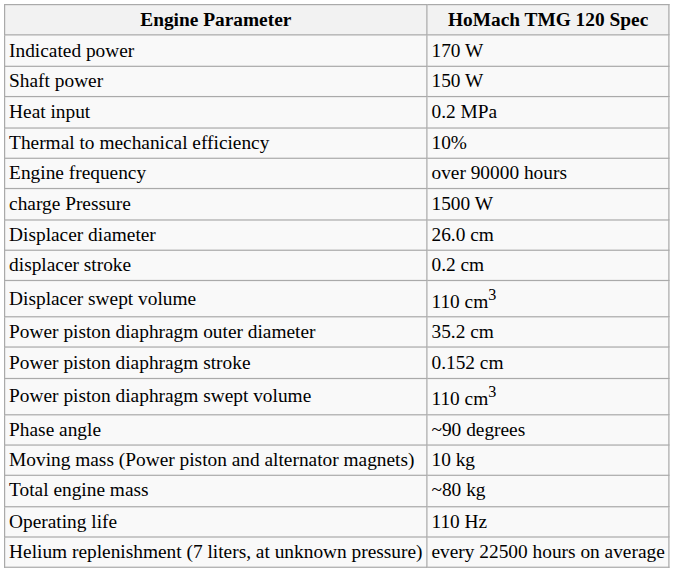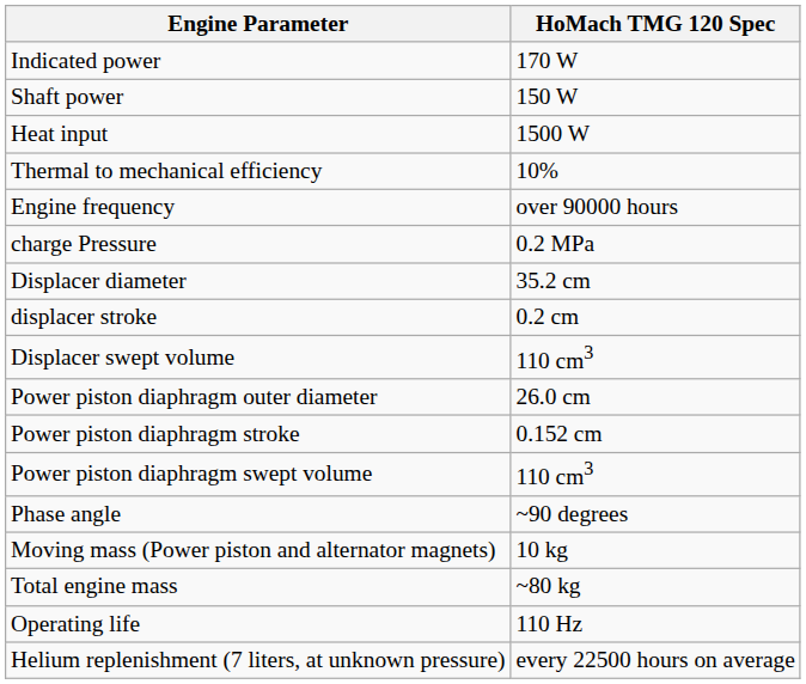Heat input | HoMach TMG 120 Spec: 0.2 MPa -> 1500 W
charge Pressure | HoMach TMG 120 Spec: 1500 W -> 0.2 MPa
Displacer diameter | HoMach TMG 120 Spec: 26.0 cm -> 35.2 cm
Power piston diaphragm outer diameter | HoMach TMG 120 Spec: 35.2 cm -> 26.0 cm
